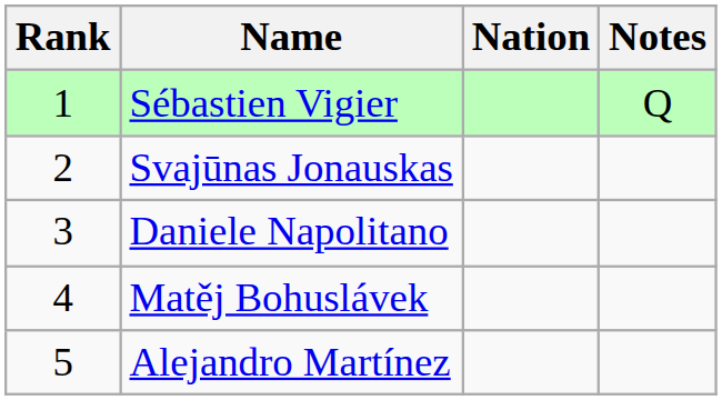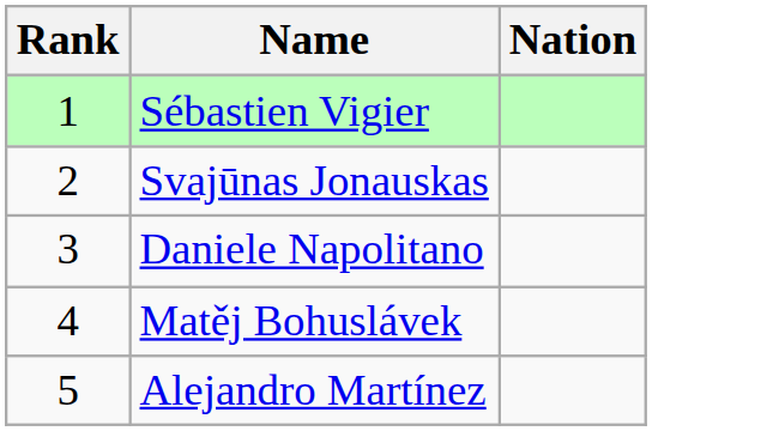- column: Notes | Q
